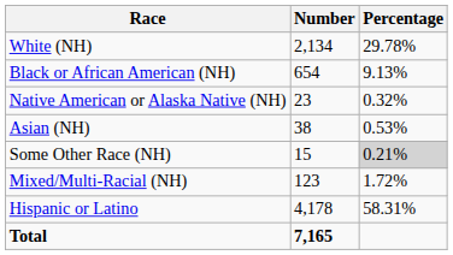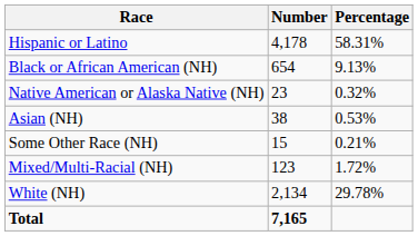rows swapped: White (NH) <-> Hispanic or Latino
Some Other Race (NH) | Percentage: lightgrey background -> no background
